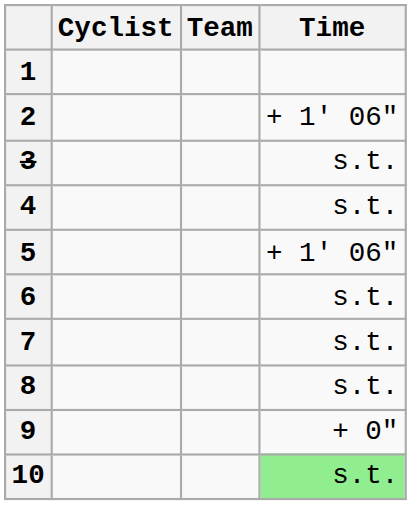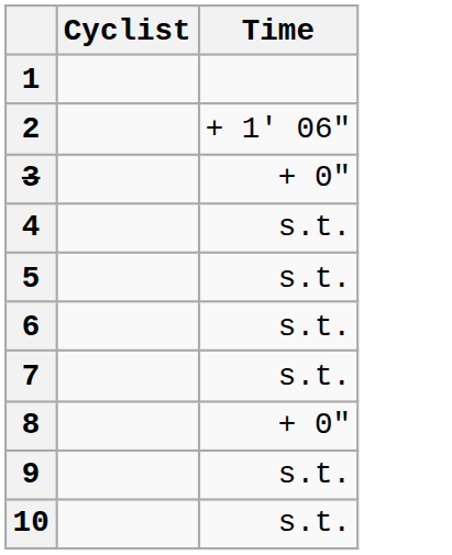- column: Team
3 | Time: s.t. -> + 0"
5 | Time: + 1' 06" -> s.t.
8 | Time: s.t. -> + 0"
9 | Time: + 0" -> s.t.
10 | Time: lightgreen background -> no background
